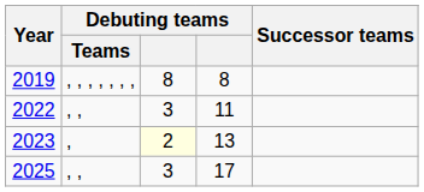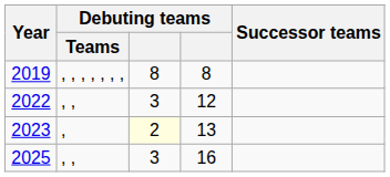2022 | column 4: 11 -> 12
2025 | column 4: 17 -> 16
